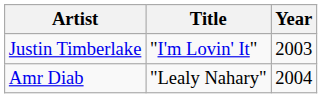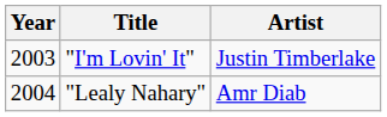columns swapped: Year <-> Artist
